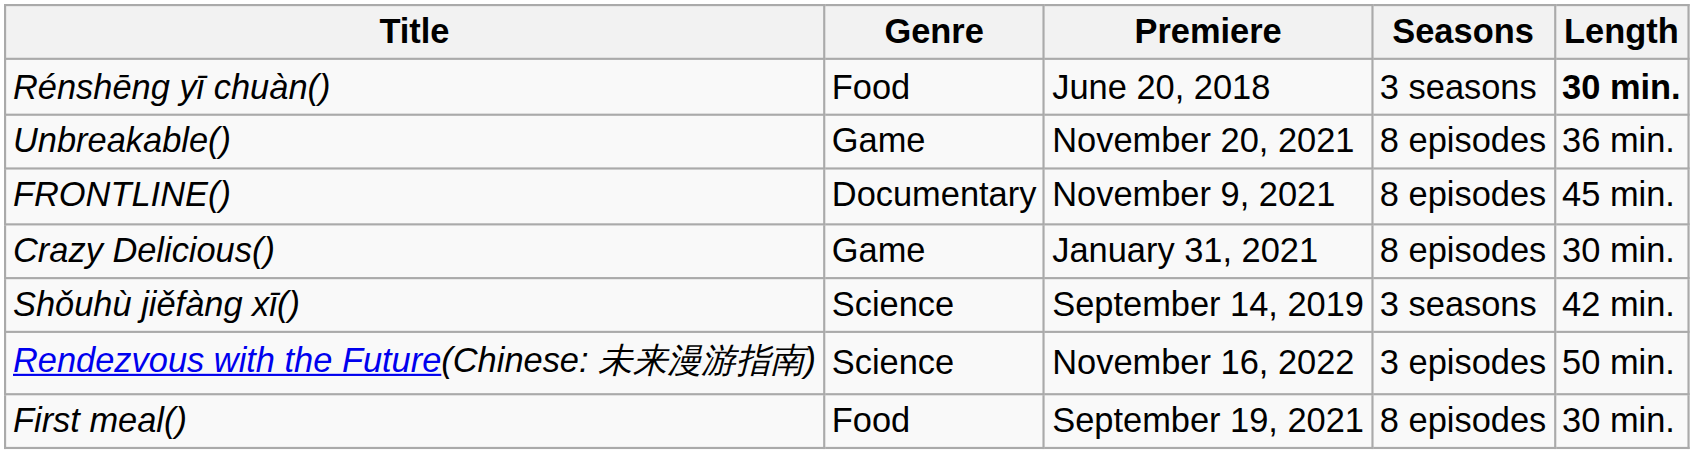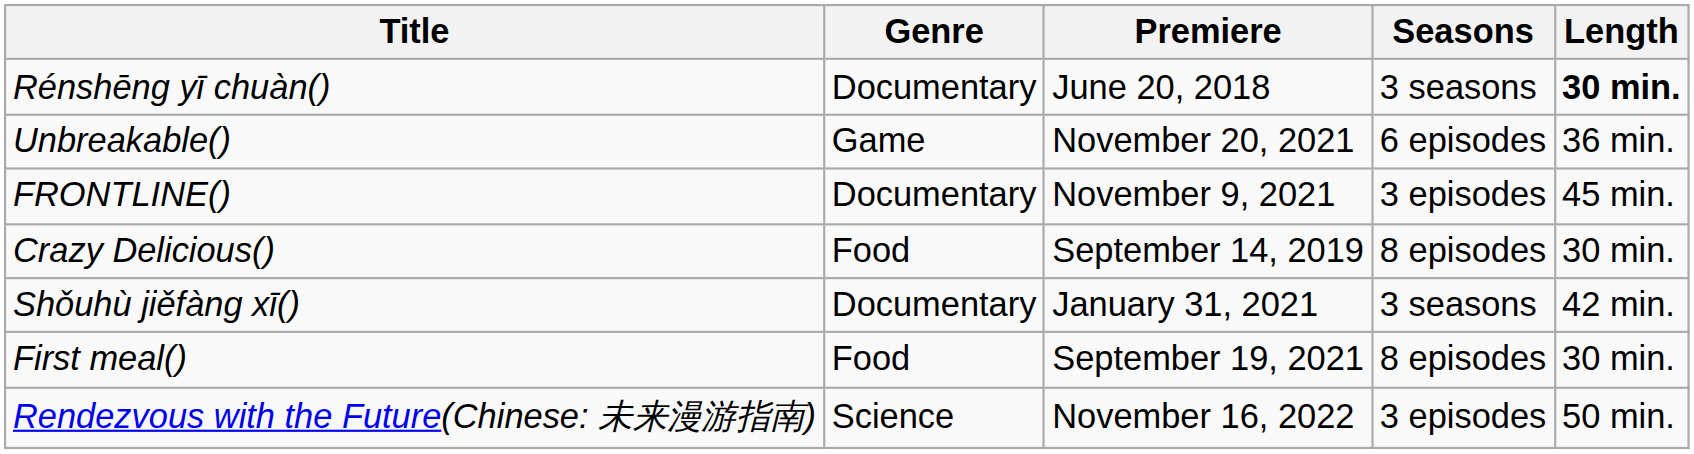Rénshēng yī chuàn() | Genre: Food -> Documentary
Unbreakable() | Seasons: 8 episodes -> 6 episodes
FRONTLINE() | Seasons: 8 episodes -> 3 episodes
Crazy Delicious() | Genre: Game -> Food
Crazy Delicious() | Premiere: January 31, 2021 -> September 14, 2019
Shǒuhù jiěfàng xī() | Genre: Science -> Documentary
Shǒuhù jiěfàng xī() | Premiere: September 14, 2019 -> January 31, 2021
rows swapped: First meal() <-> Rendezvous with the Future(Chinese: 未来漫游指南)
